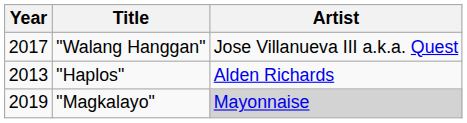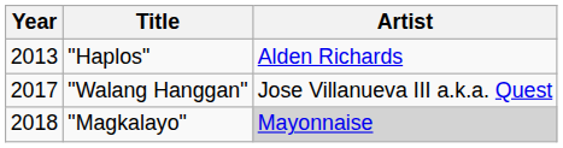rows swapped: "Haplos" <-> "Walang Hanggan"
"Magkalayo" | Year: 2019 -> 2018
